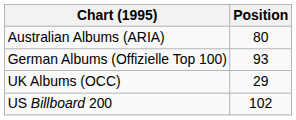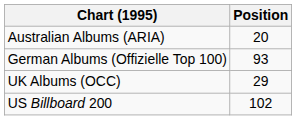Australian Albums (ARIA) | Position: 80 -> 20
